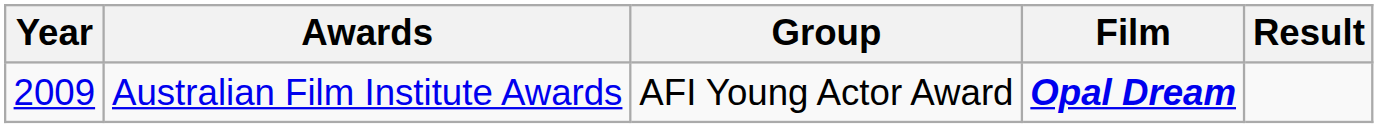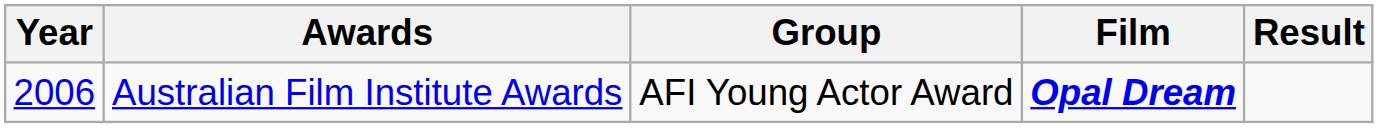Australian Film Institute Awards | Year: 2009 -> 2006
